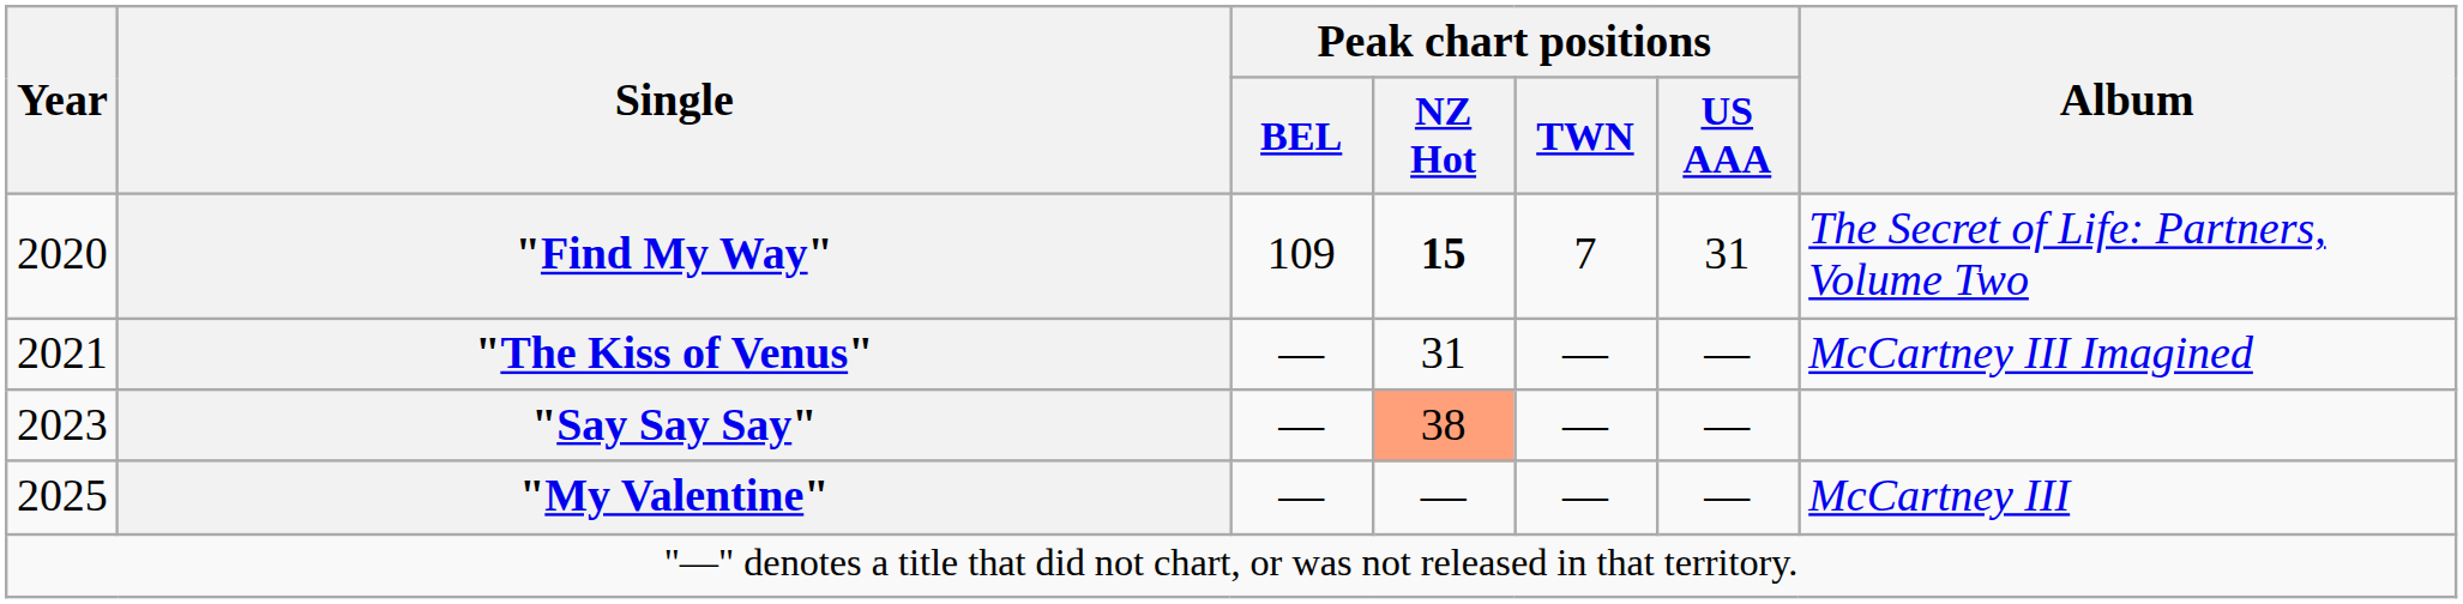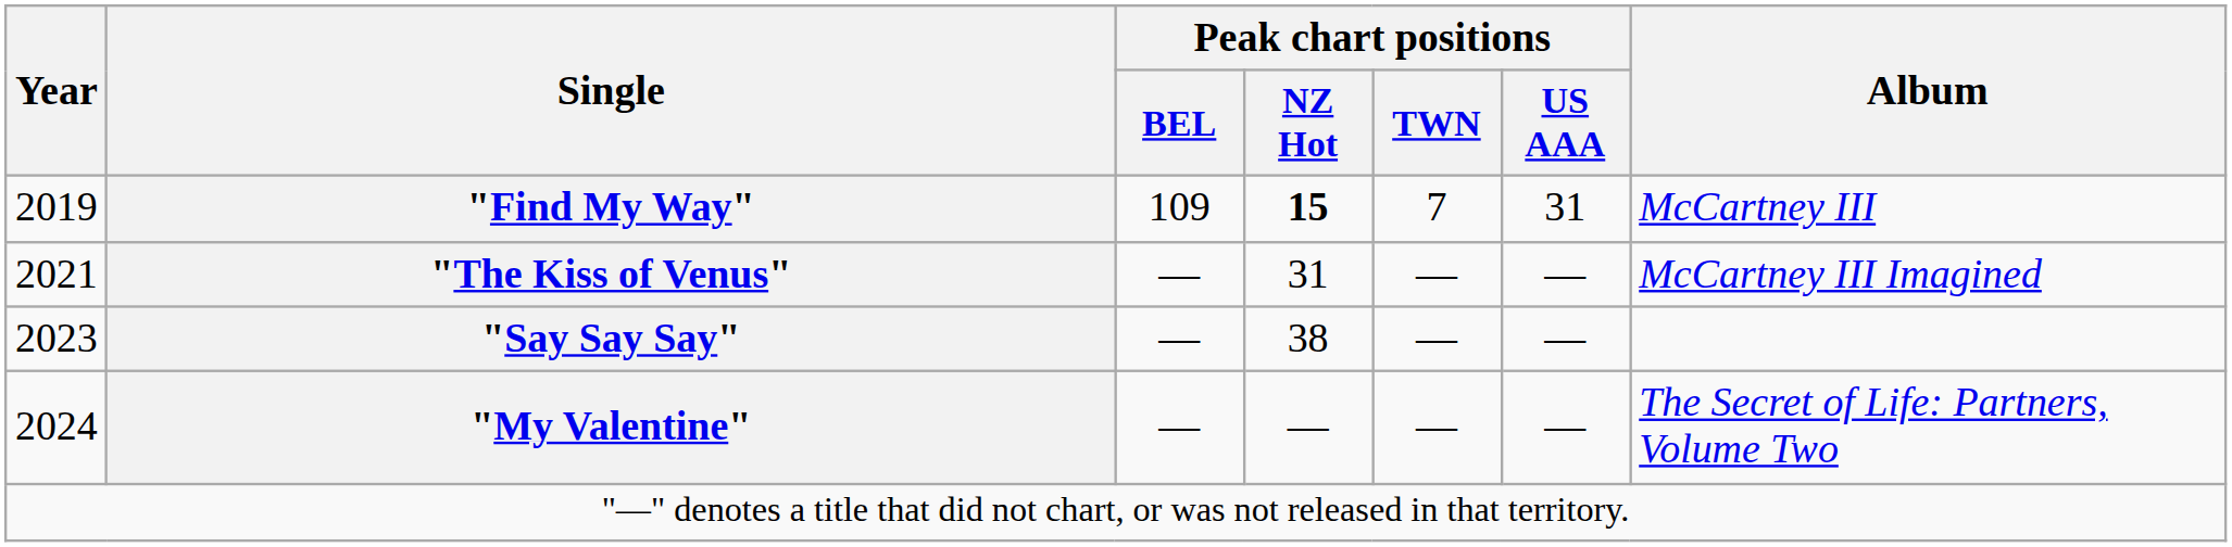"Find My Way" | Year: 2020 -> 2019
"Find My Way" | Album: The Secret of Life: Partners, Volume Two -> McCartney III
"Say Say Say" | Peak chart positions / NZ Hot: lightsalmon background -> no background
"My Valentine" | Year: 2025 -> 2024
"My Valentine" | Album: McCartney III -> The Secret of Life: Partners, Volume Two
